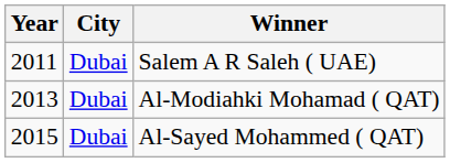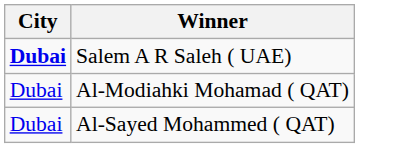- column: Year | 2011 | 2013 | 2015
Salem A R Saleh ( UAE) | City: normal -> bold
